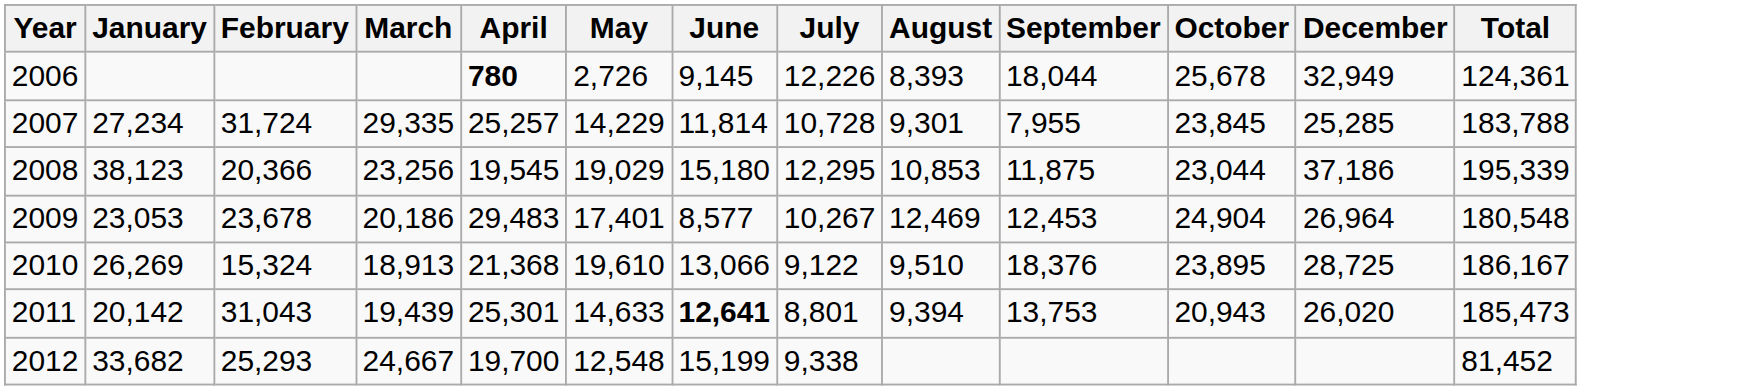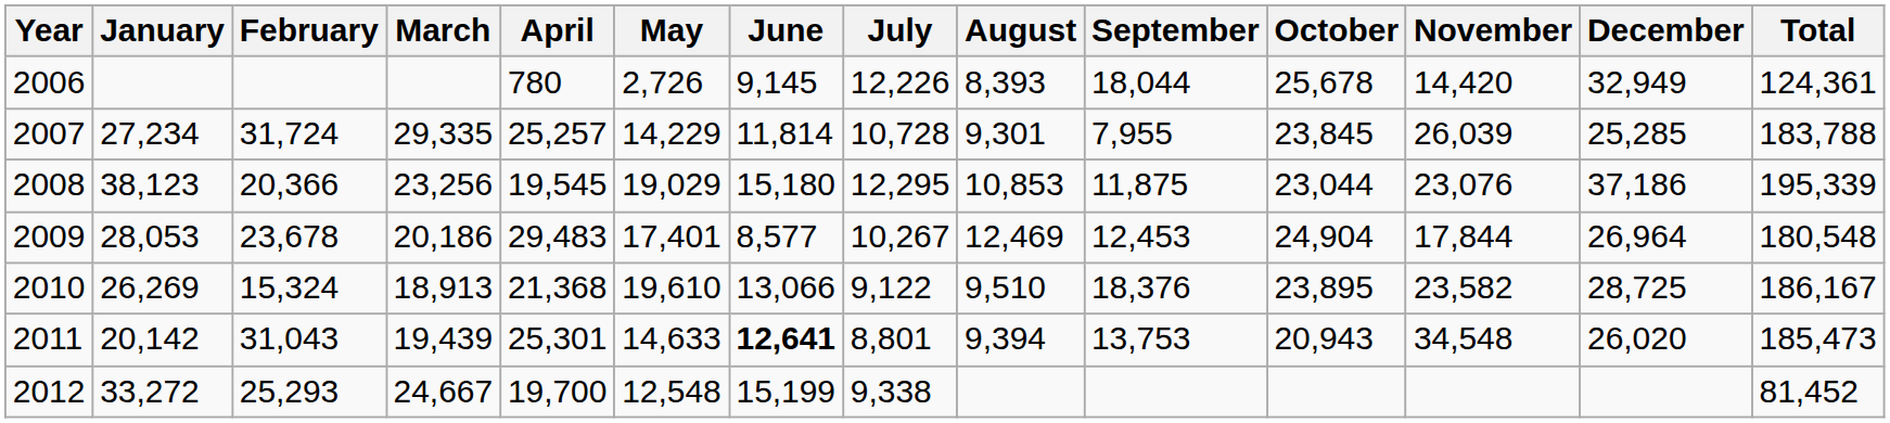+ column: November | 14,420 | 26,039 | 23,076 | 17,844 | 23,582 | 34,548
2006 | April: bold -> normal
2009 | January: 23,053 -> 28,053
2012 | January: 33,682 -> 33,272
